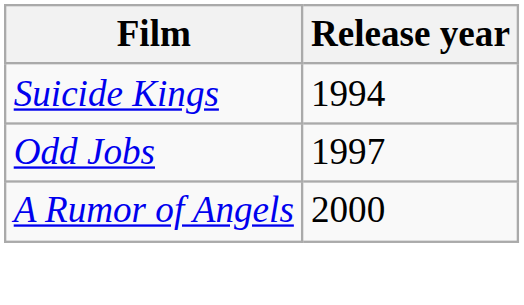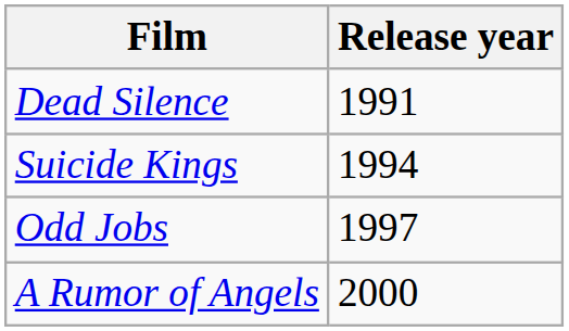+ row: Dead Silence | 1991
